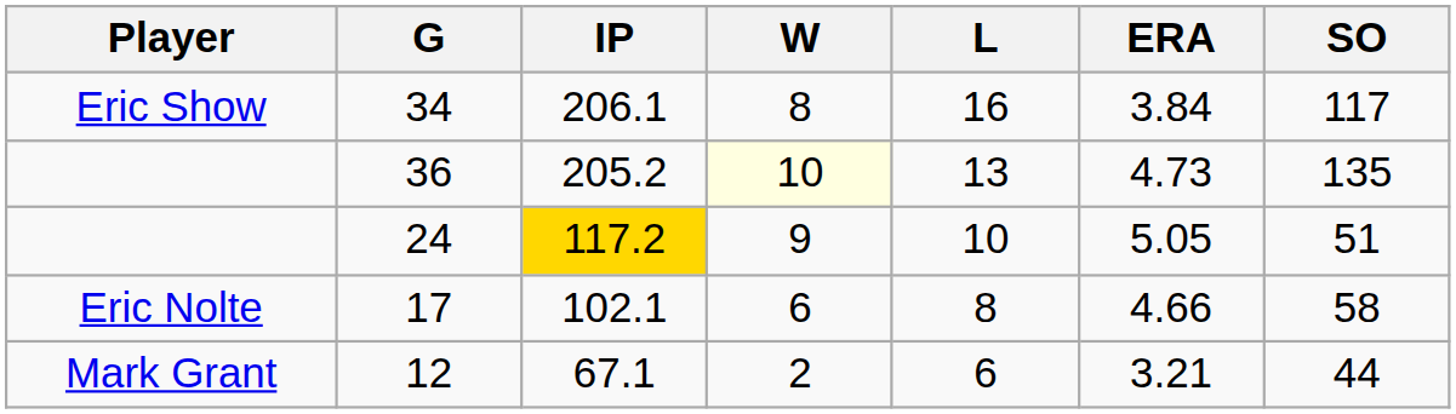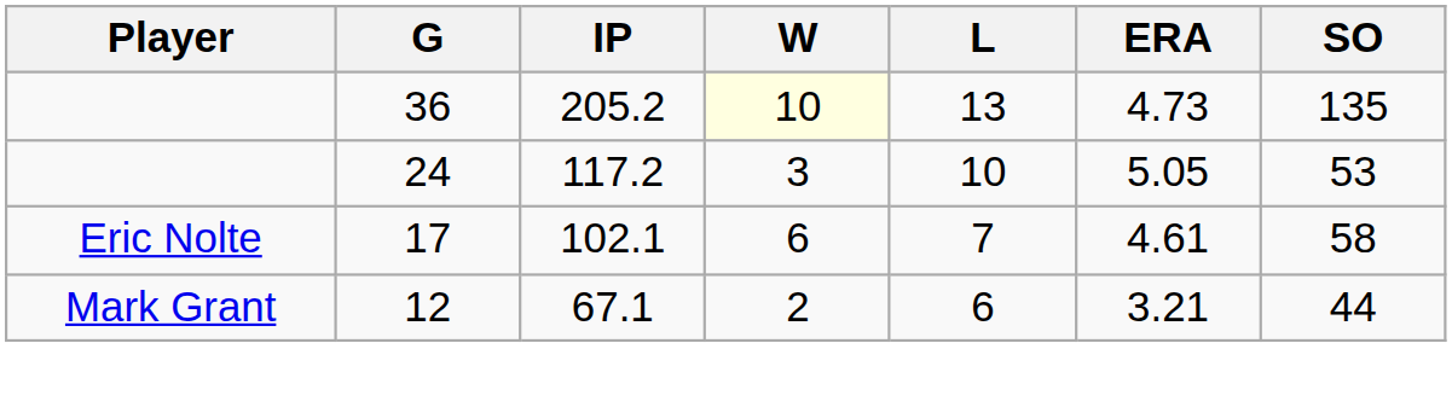- row: Eric Show | 34 | 206.1 | 8 | 16 | 3.84 | 117
24 | IP: gold background -> no background
24 | W: 9 -> 3
24 | SO: 51 -> 53
17 | L: 8 -> 7
17 | ERA: 4.66 -> 4.61
